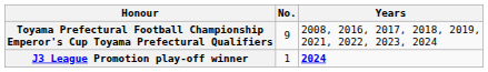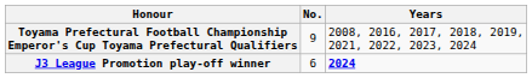J3 League Promotion play-off winner | No.: 1 -> 6
